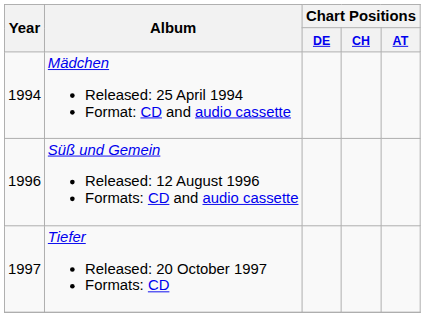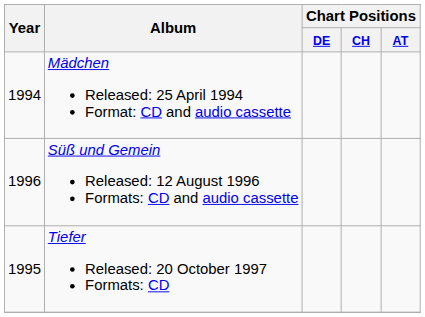Tiefer Released: 20 October 1997 Formats: CD | Year: 1997 -> 1995
